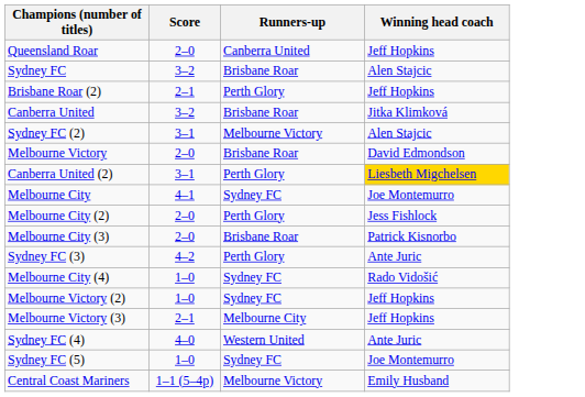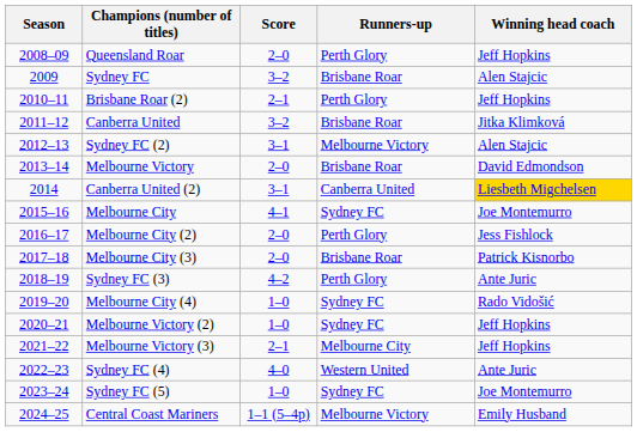+ column: Season | 2008–09 | 2009 | 2010–11 | 2011–12 | 2012–13 | 2013–14 | 2014 | 2015–16 | 2016–17 | 2017–18 | 2018–19 | 2019–20 | 2020–21 | 2021–22 | 2022–23 | 2023–24 | 2024–25
Queensland Roar | Runners-up: Canberra United -> Perth Glory
Canberra United (2) | Runners-up: Perth Glory -> Canberra United
